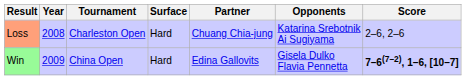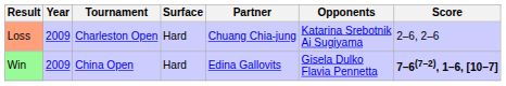Loss | Year: 2008 -> 2009
